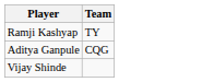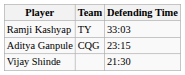+ column: Defending Time | 33:03 | 23:15 | 21:30
